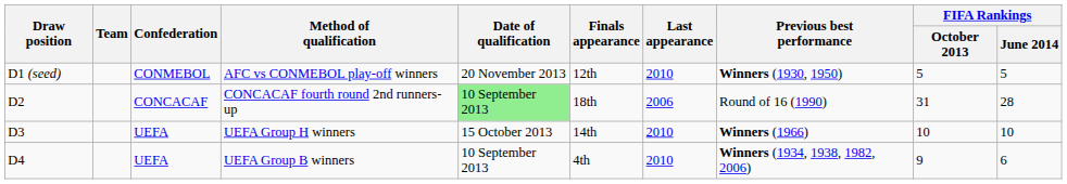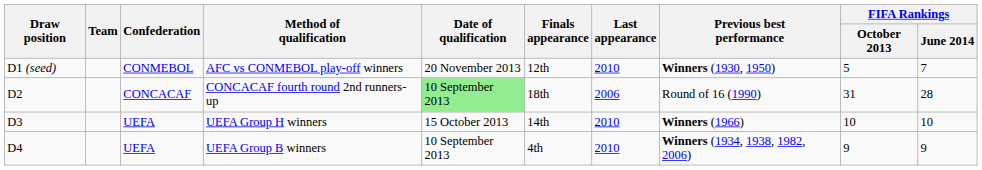AFC vs CONMEBOL play-off winners | FIFA Rankings / June 2014: 5 -> 7
UEFA Group B winners | FIFA Rankings / June 2014: 6 -> 9
